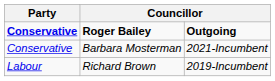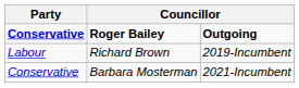rows swapped: Richard Brown <-> Barbara Mosterman
